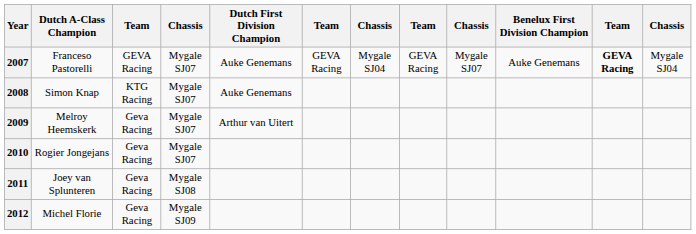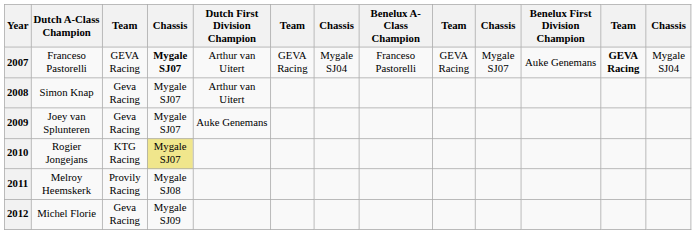+ column: Benelux A-Class Champion | Franceso Pastorelli
2007 | column 4: normal -> bold
2007 | Dutch First Division Champion: Auke Genemans -> Arthur van Uitert
2008 | column 3: KTG Racing -> Geva Racing
2008 | Dutch First Division Champion: Auke Genemans -> Arthur van Uitert
2009 | Dutch A-Class Champion: Melroy Heemskerk -> Joey van Splunteren
2009 | Dutch First Division Champion: Arthur van Uitert -> Auke Genemans
2010 | column 3: Geva Racing -> KTG Racing
2010 | column 4: no background -> khaki background
2011 | Dutch A-Class Champion: Joey van Splunteren -> Melroy Heemskerk
2011 | column 3: Geva Racing -> Provily Racing
